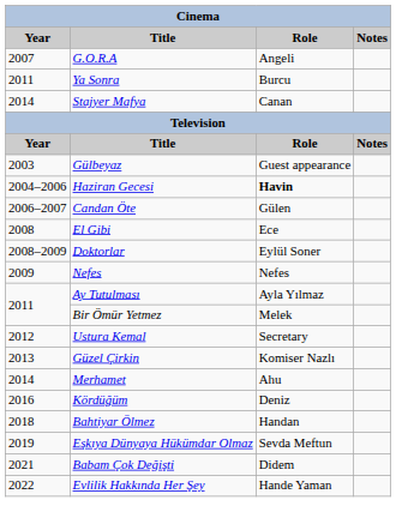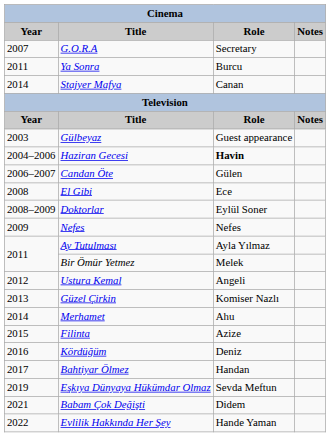G.O.R.A | Role: Angeli -> Secretary
Ustura Kemal | Role: Secretary -> Angeli
+ row: 2015 | Filinta | Azize
Bahtiyar Ölmez | Year: 2018 -> 2017
